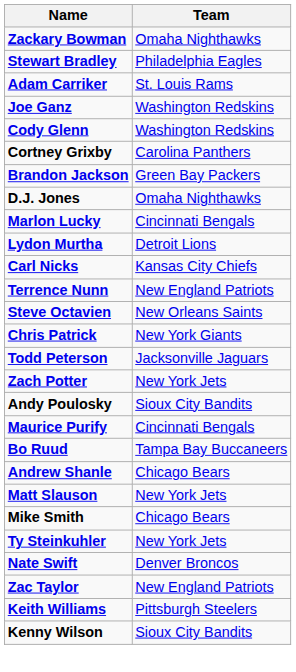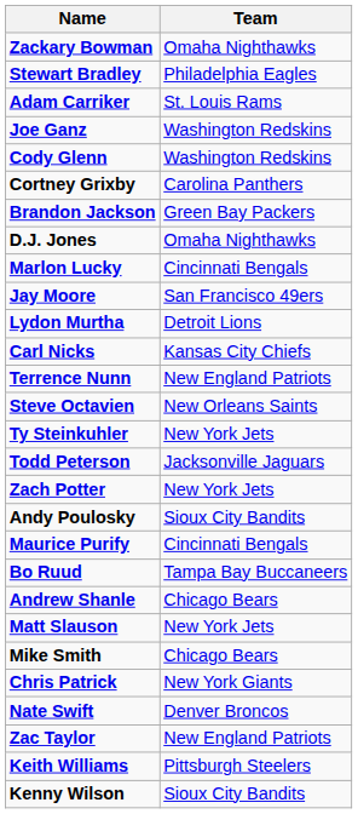+ row: Jay Moore | San Francisco 49ers
rows swapped: Chris Patrick <-> Ty Steinkuhler
